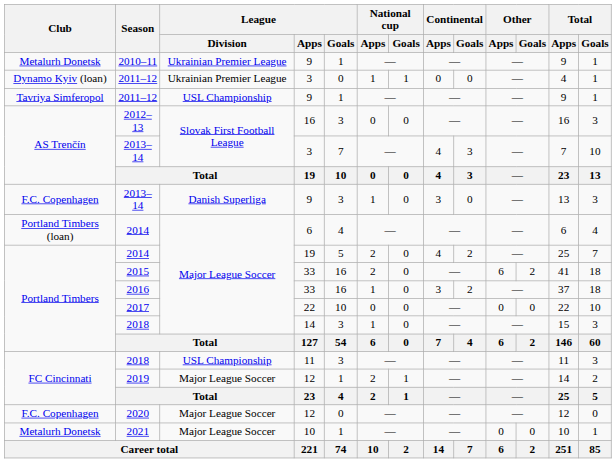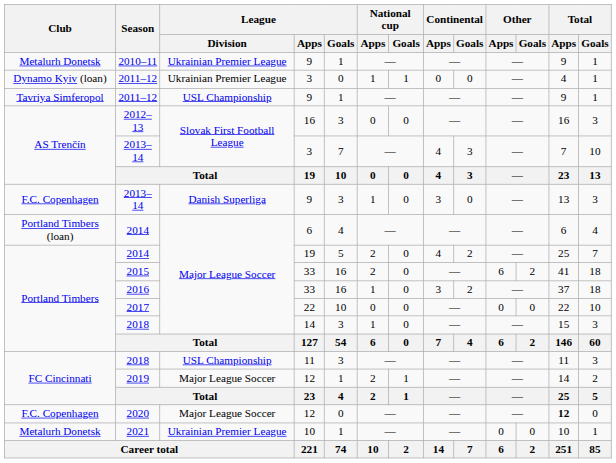2020 | Total / Apps: normal -> bold
2021 | League / Division: Major League Soccer -> Ukrainian Premier League
